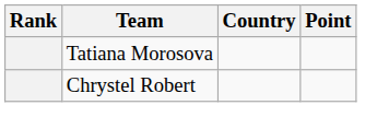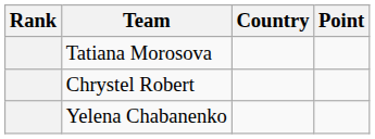+ row: Yelena Chabanenko
